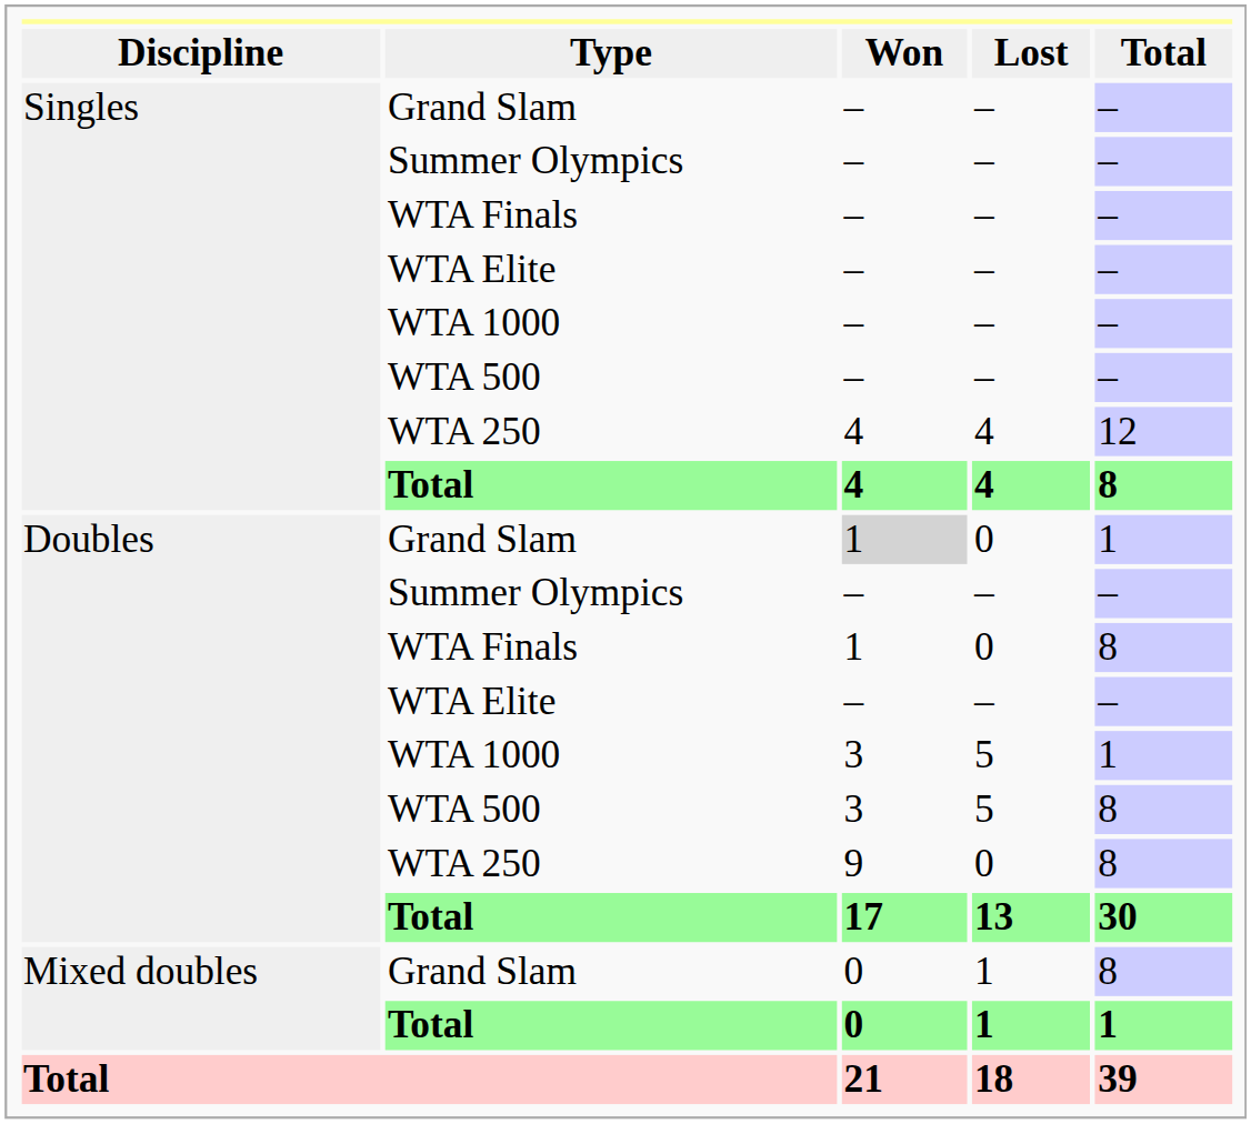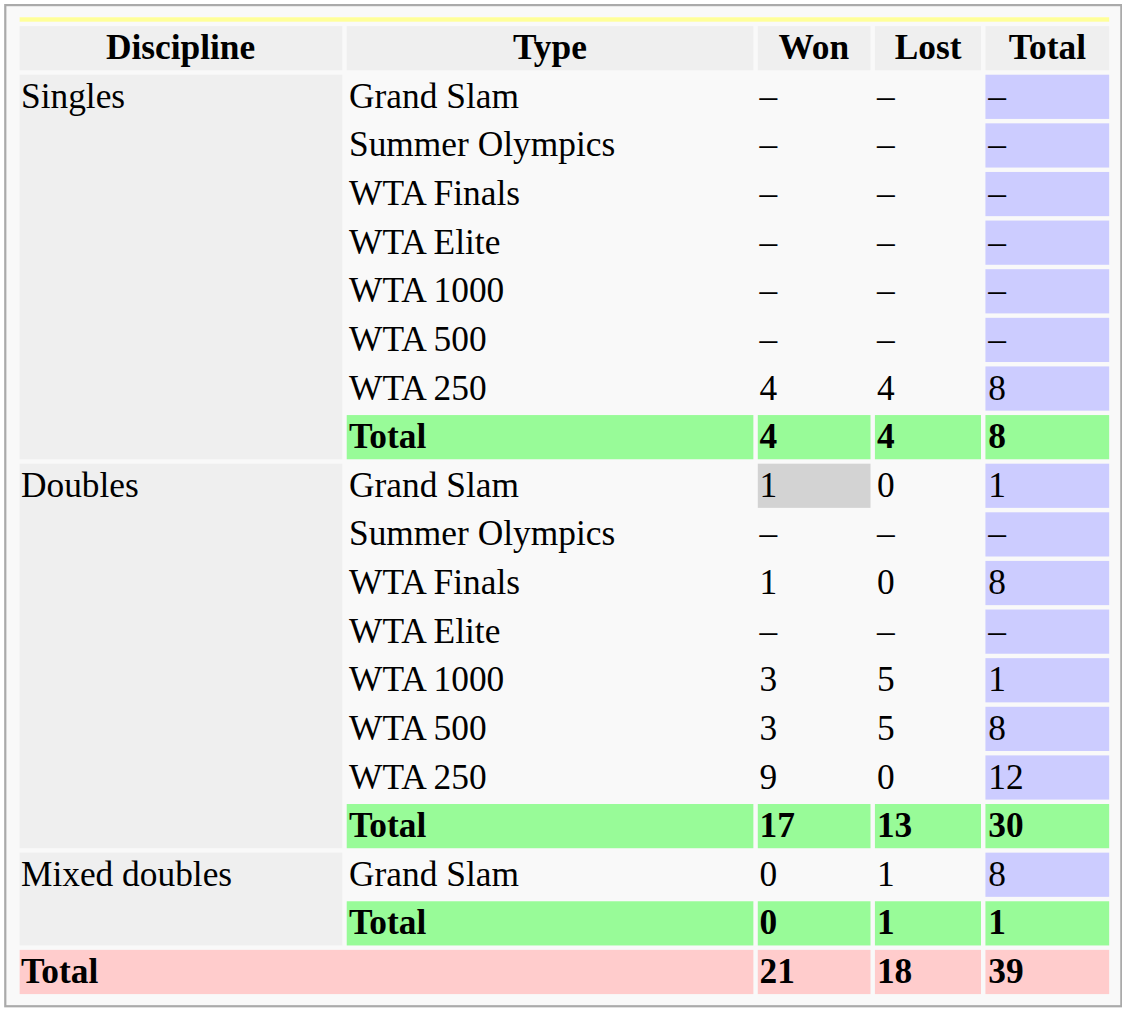Singles / WTA 250 | Total: 12 -> 8
Doubles / WTA 250 | Total: 8 -> 12
